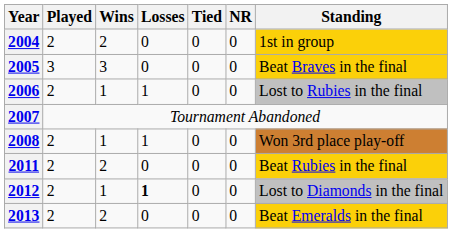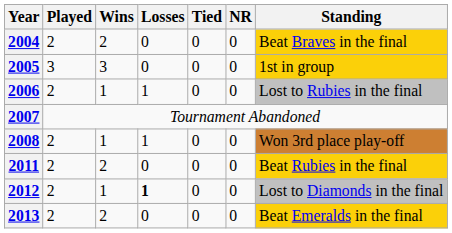2004 | Standing: 1st in group -> Beat Braves in the final
2005 | Standing: Beat Braves in the final -> 1st in group
